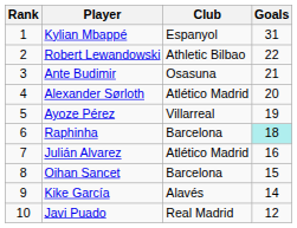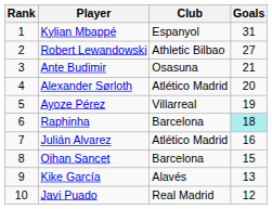Robert Lewandowski | Goals: 22 -> 27
Kike García | Goals: 14 -> 13
